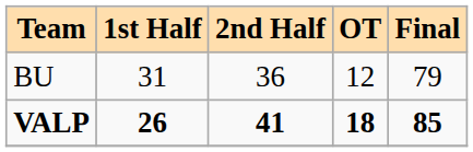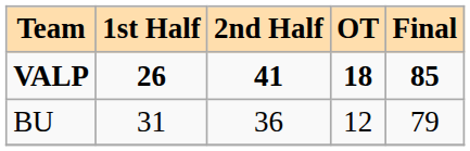rows swapped: VALP <-> BU
